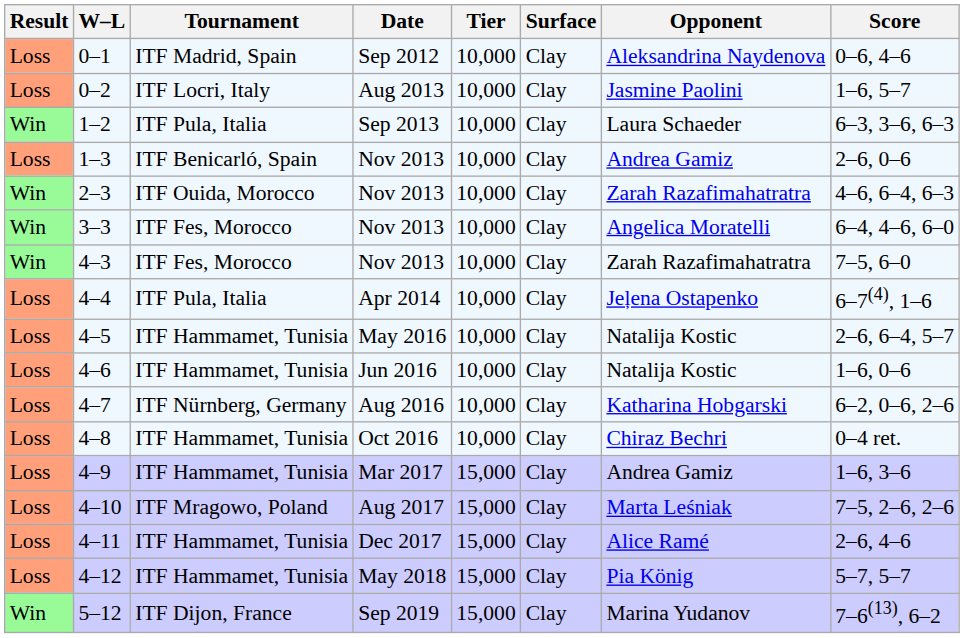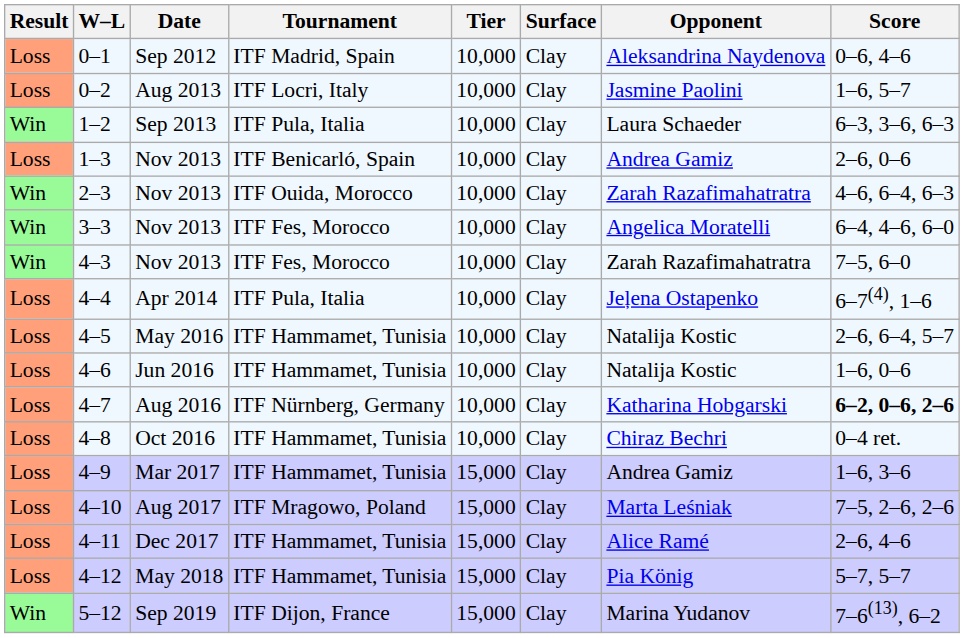columns swapped: Date <-> Tournament
4–7 | Score: normal -> bold
